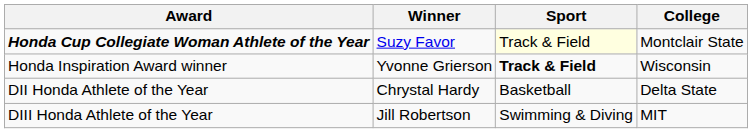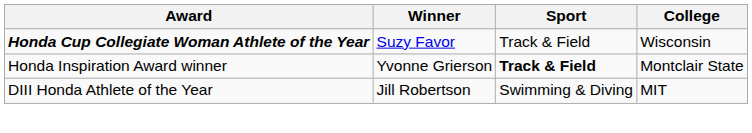Honda Cup Collegiate Woman Athlete of the Year | Sport: lightyellow background -> no background
Honda Cup Collegiate Woman Athlete of the Year | College: Montclair State -> Wisconsin
Honda Inspiration Award winner | College: Wisconsin -> Montclair State
- row: DII Honda Athlete of the Year | Chrystal Hardy | Basketball | Delta State
